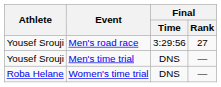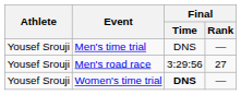rows swapped: Men's road race <-> Men's time trial
Women's time trial | Athlete: Roba Helane -> Yousef Srouji
Women's time trial | Final / Time: normal -> bold
